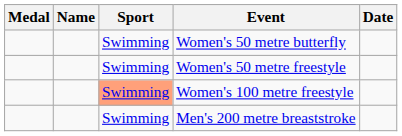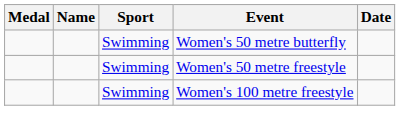Women's 100 metre freestyle | Sport: lightsalmon background -> no background
- row: Swimming | Men's 200 metre breaststroke
